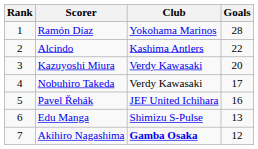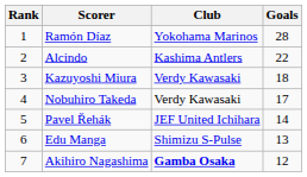Kazuyoshi Miura | Goals: 20 -> 18
Pavel Řehák | Goals: 16 -> 14
